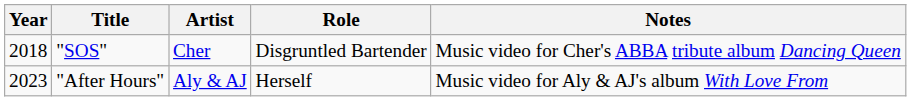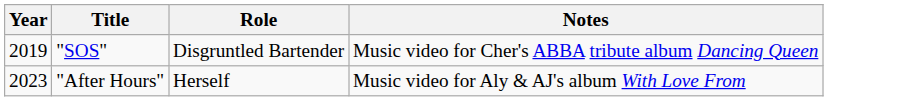- column: Artist | Cher | Aly & AJ
"SOS" | Year: 2018 -> 2019
